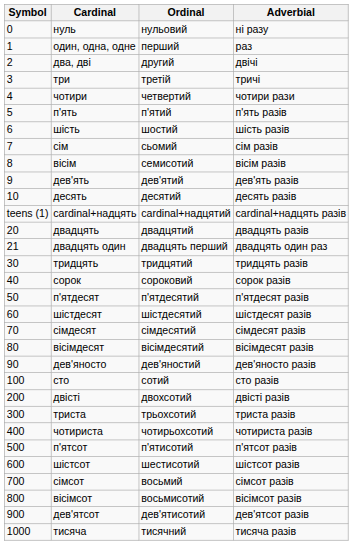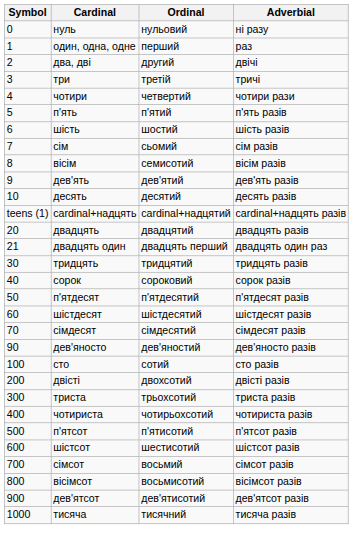- row: 80 | вісімдесят | вісімдесятий | вісімдесят разів
